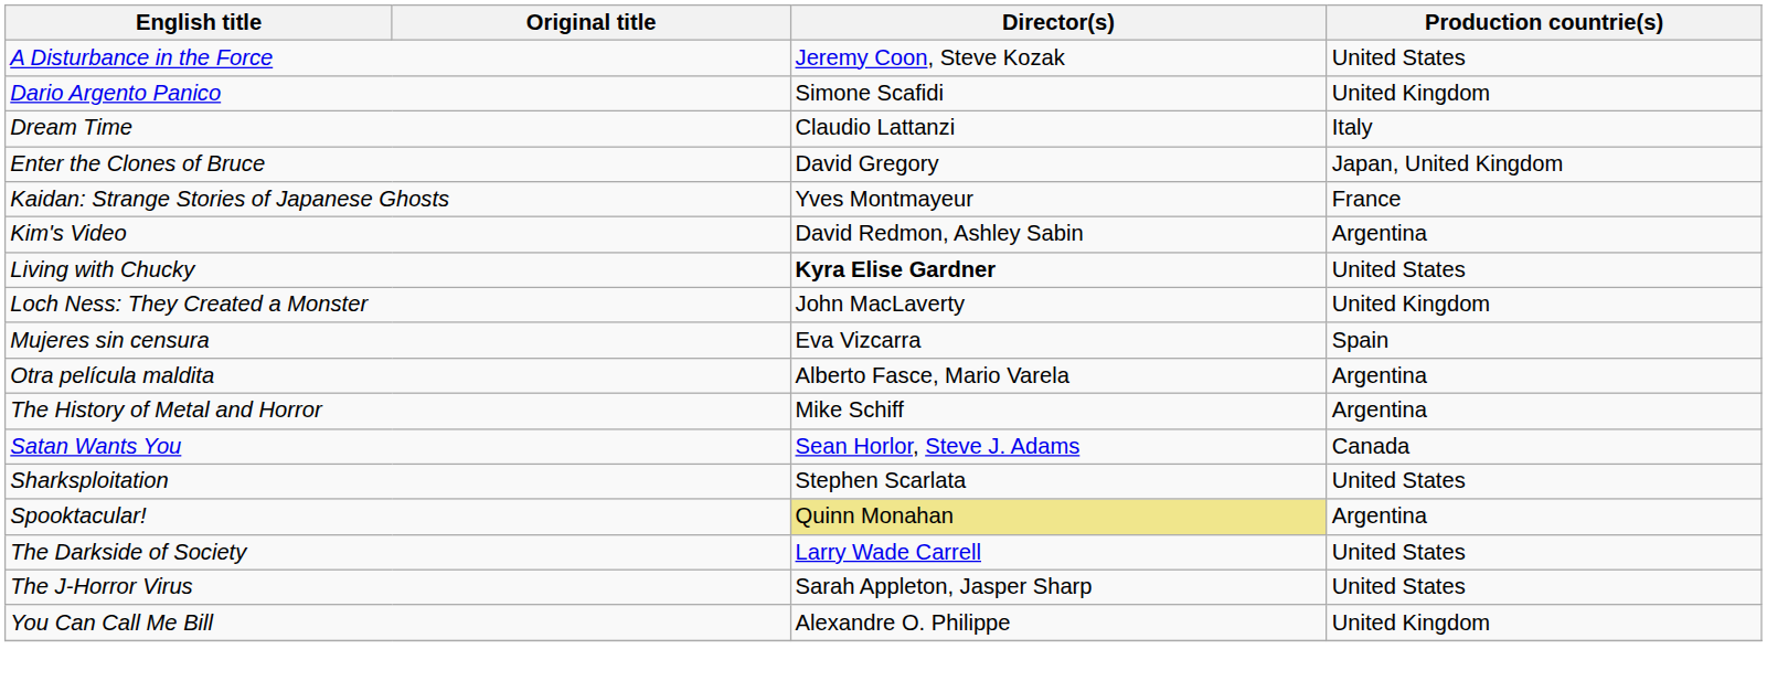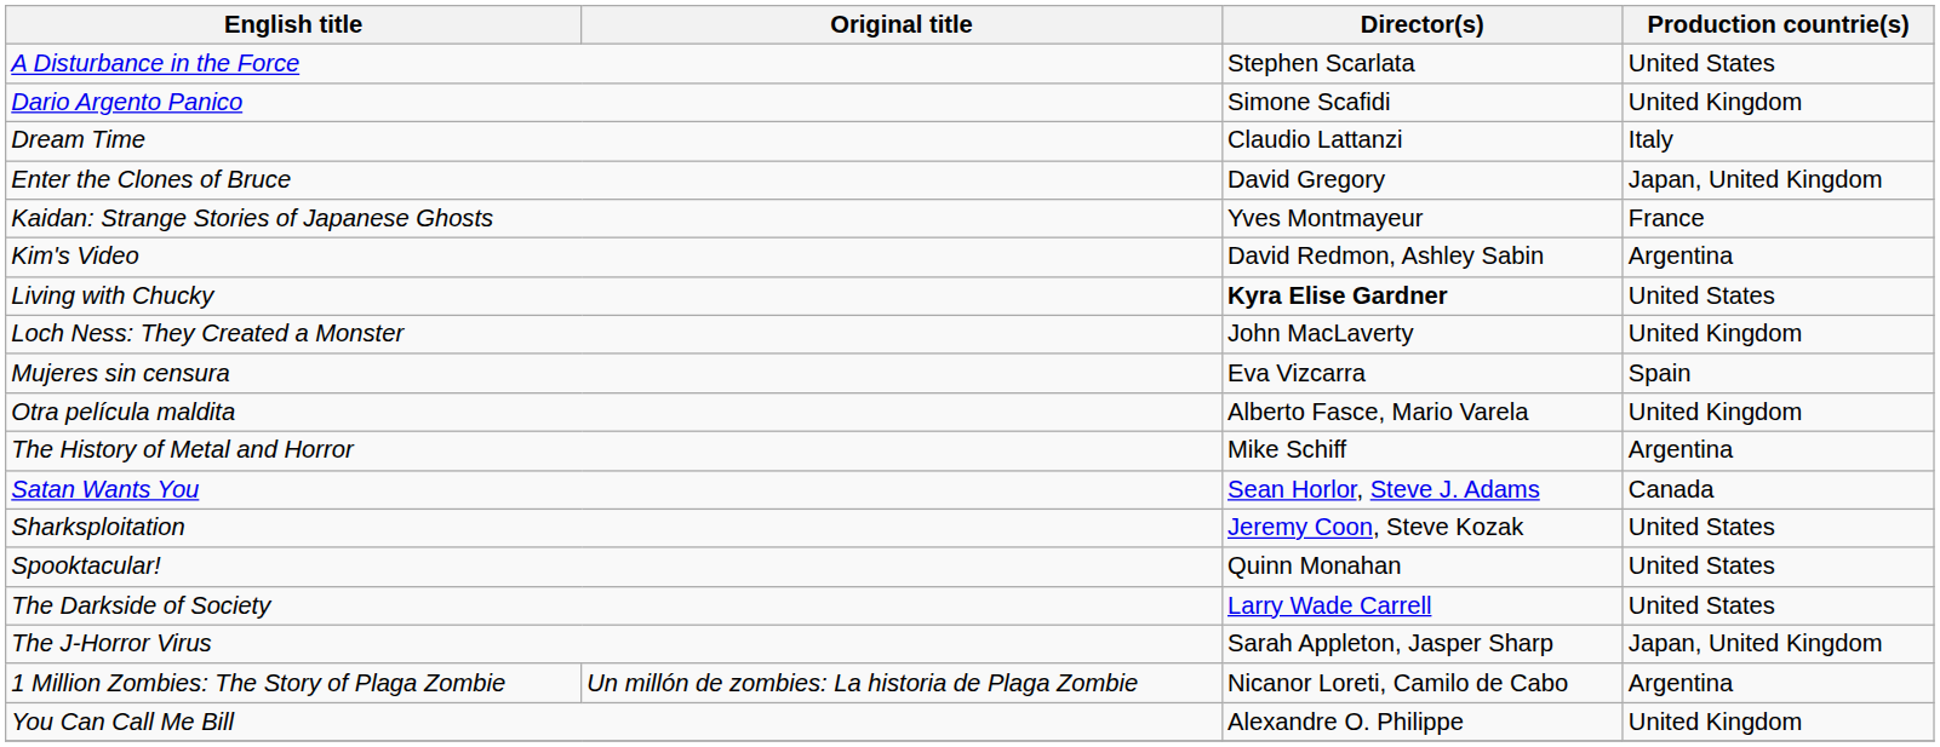A Disturbance in the Force | Director(s): Jeremy Coon, Steve Kozak -> Stephen Scarlata
Otra película maldita | Production countrie(s): Argentina -> United Kingdom
Sharksploitation | Director(s): Stephen Scarlata -> Jeremy Coon, Steve Kozak
Spooktacular! | Director(s): khaki background -> no background
Spooktacular! | Production countrie(s): Argentina -> United States
The J-Horror Virus | Production countrie(s): United States -> Japan, United Kingdom
+ row: 1 Million Zombies: The Story of Plaga Zombie | Un millón de zombies: La historia de Plaga Zombie | Nicanor Loreti, Camilo de Cabo | Argentina
